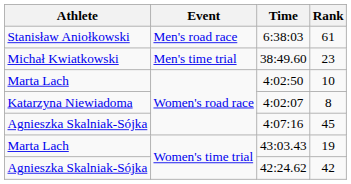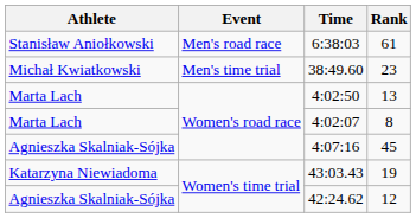4:02:50 | Rank: 10 -> 13
4:02:07 | Athlete: Katarzyna Niewiadoma -> Marta Lach
43:03.43 | Athlete: Marta Lach -> Katarzyna Niewiadoma
42:24.62 | Rank: 42 -> 12
